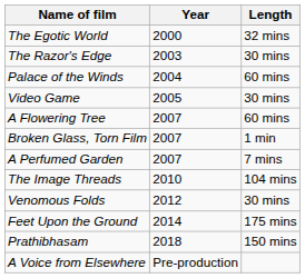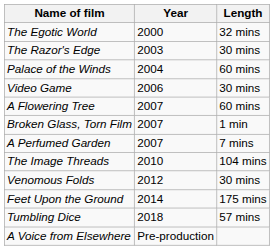Video Game | Year: 2005 -> 2006
- row: Prathibhasam | 2018 | 150 mins
+ row: Tumbling Dice | 2018 | 57 mins
